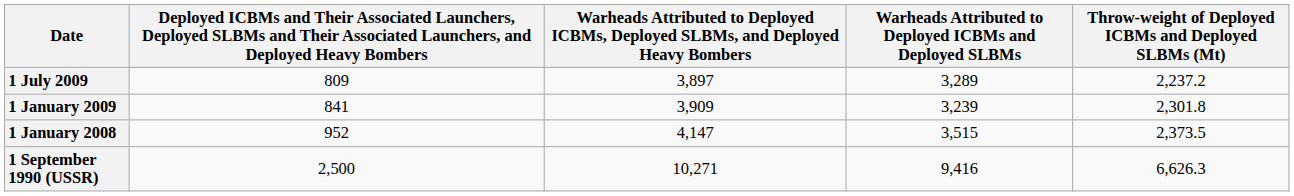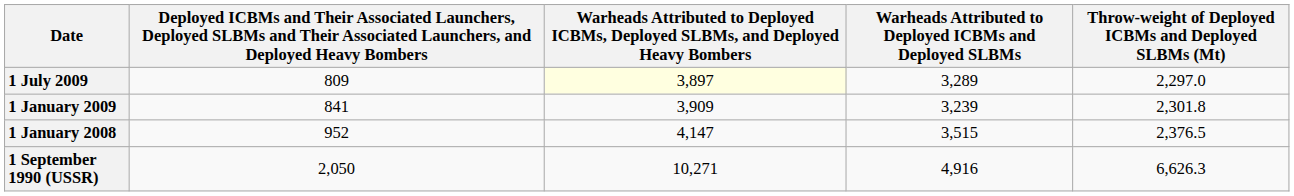1 July 2009 | column 3: no background -> lightyellow background
1 July 2009 | Throw-weight of Deployed ICBMs and Deployed SLBMs (Mt): 2,237.2 -> 2,297.0
1 January 2008 | Throw-weight of Deployed ICBMs and Deployed SLBMs (Mt): 2,373.5 -> 2,376.5
1 September 1990 (USSR) | column 2: 2,500 -> 2,050
1 September 1990 (USSR) | Warheads Attributed to Deployed ICBMs and Deployed SLBMs: 9,416 -> 4,916
